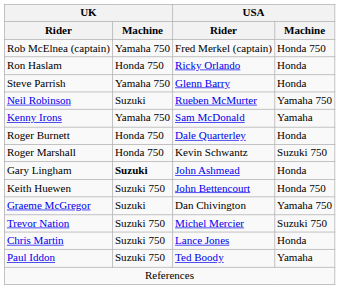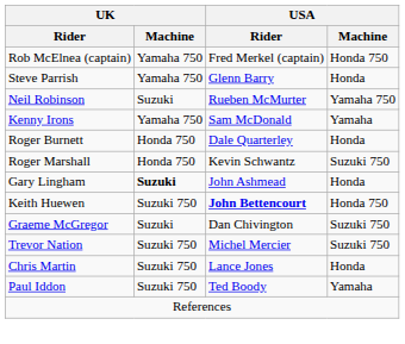- row: Ron Haslam | Honda 750 | Ricky Orlando | Honda
Keith Huewen | USA / Rider: normal -> bold
Graeme McGregor | USA / Machine: Yamaha 750 -> Suzuki 750
